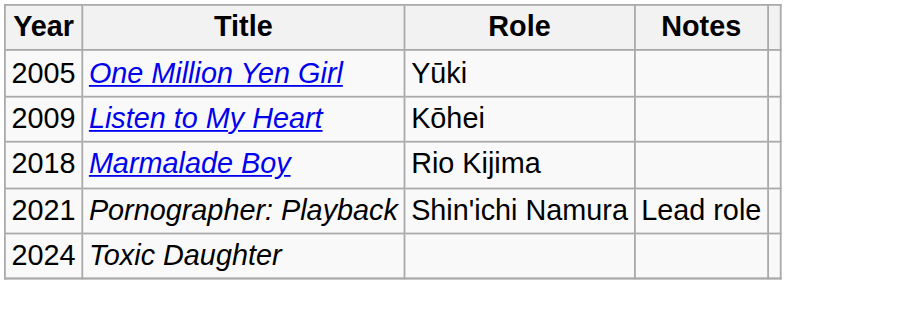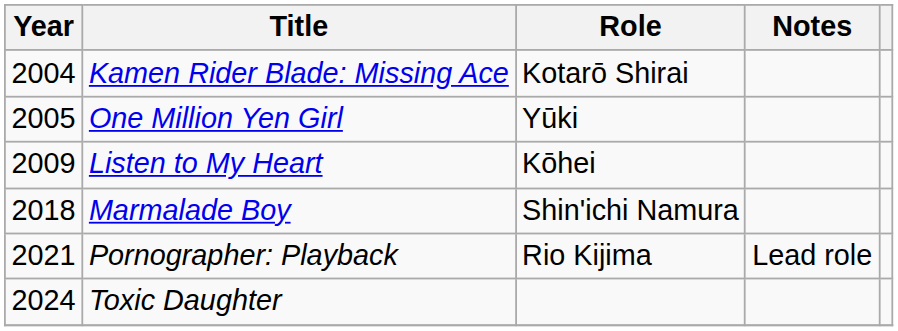+ row: 2004 | Kamen Rider Blade: Missing Ace | Kotarō Shirai
Marmalade Boy | Role: Rio Kijima -> Shin'ichi Namura
Pornographer: Playback | Role: Shin'ichi Namura -> Rio Kijima
